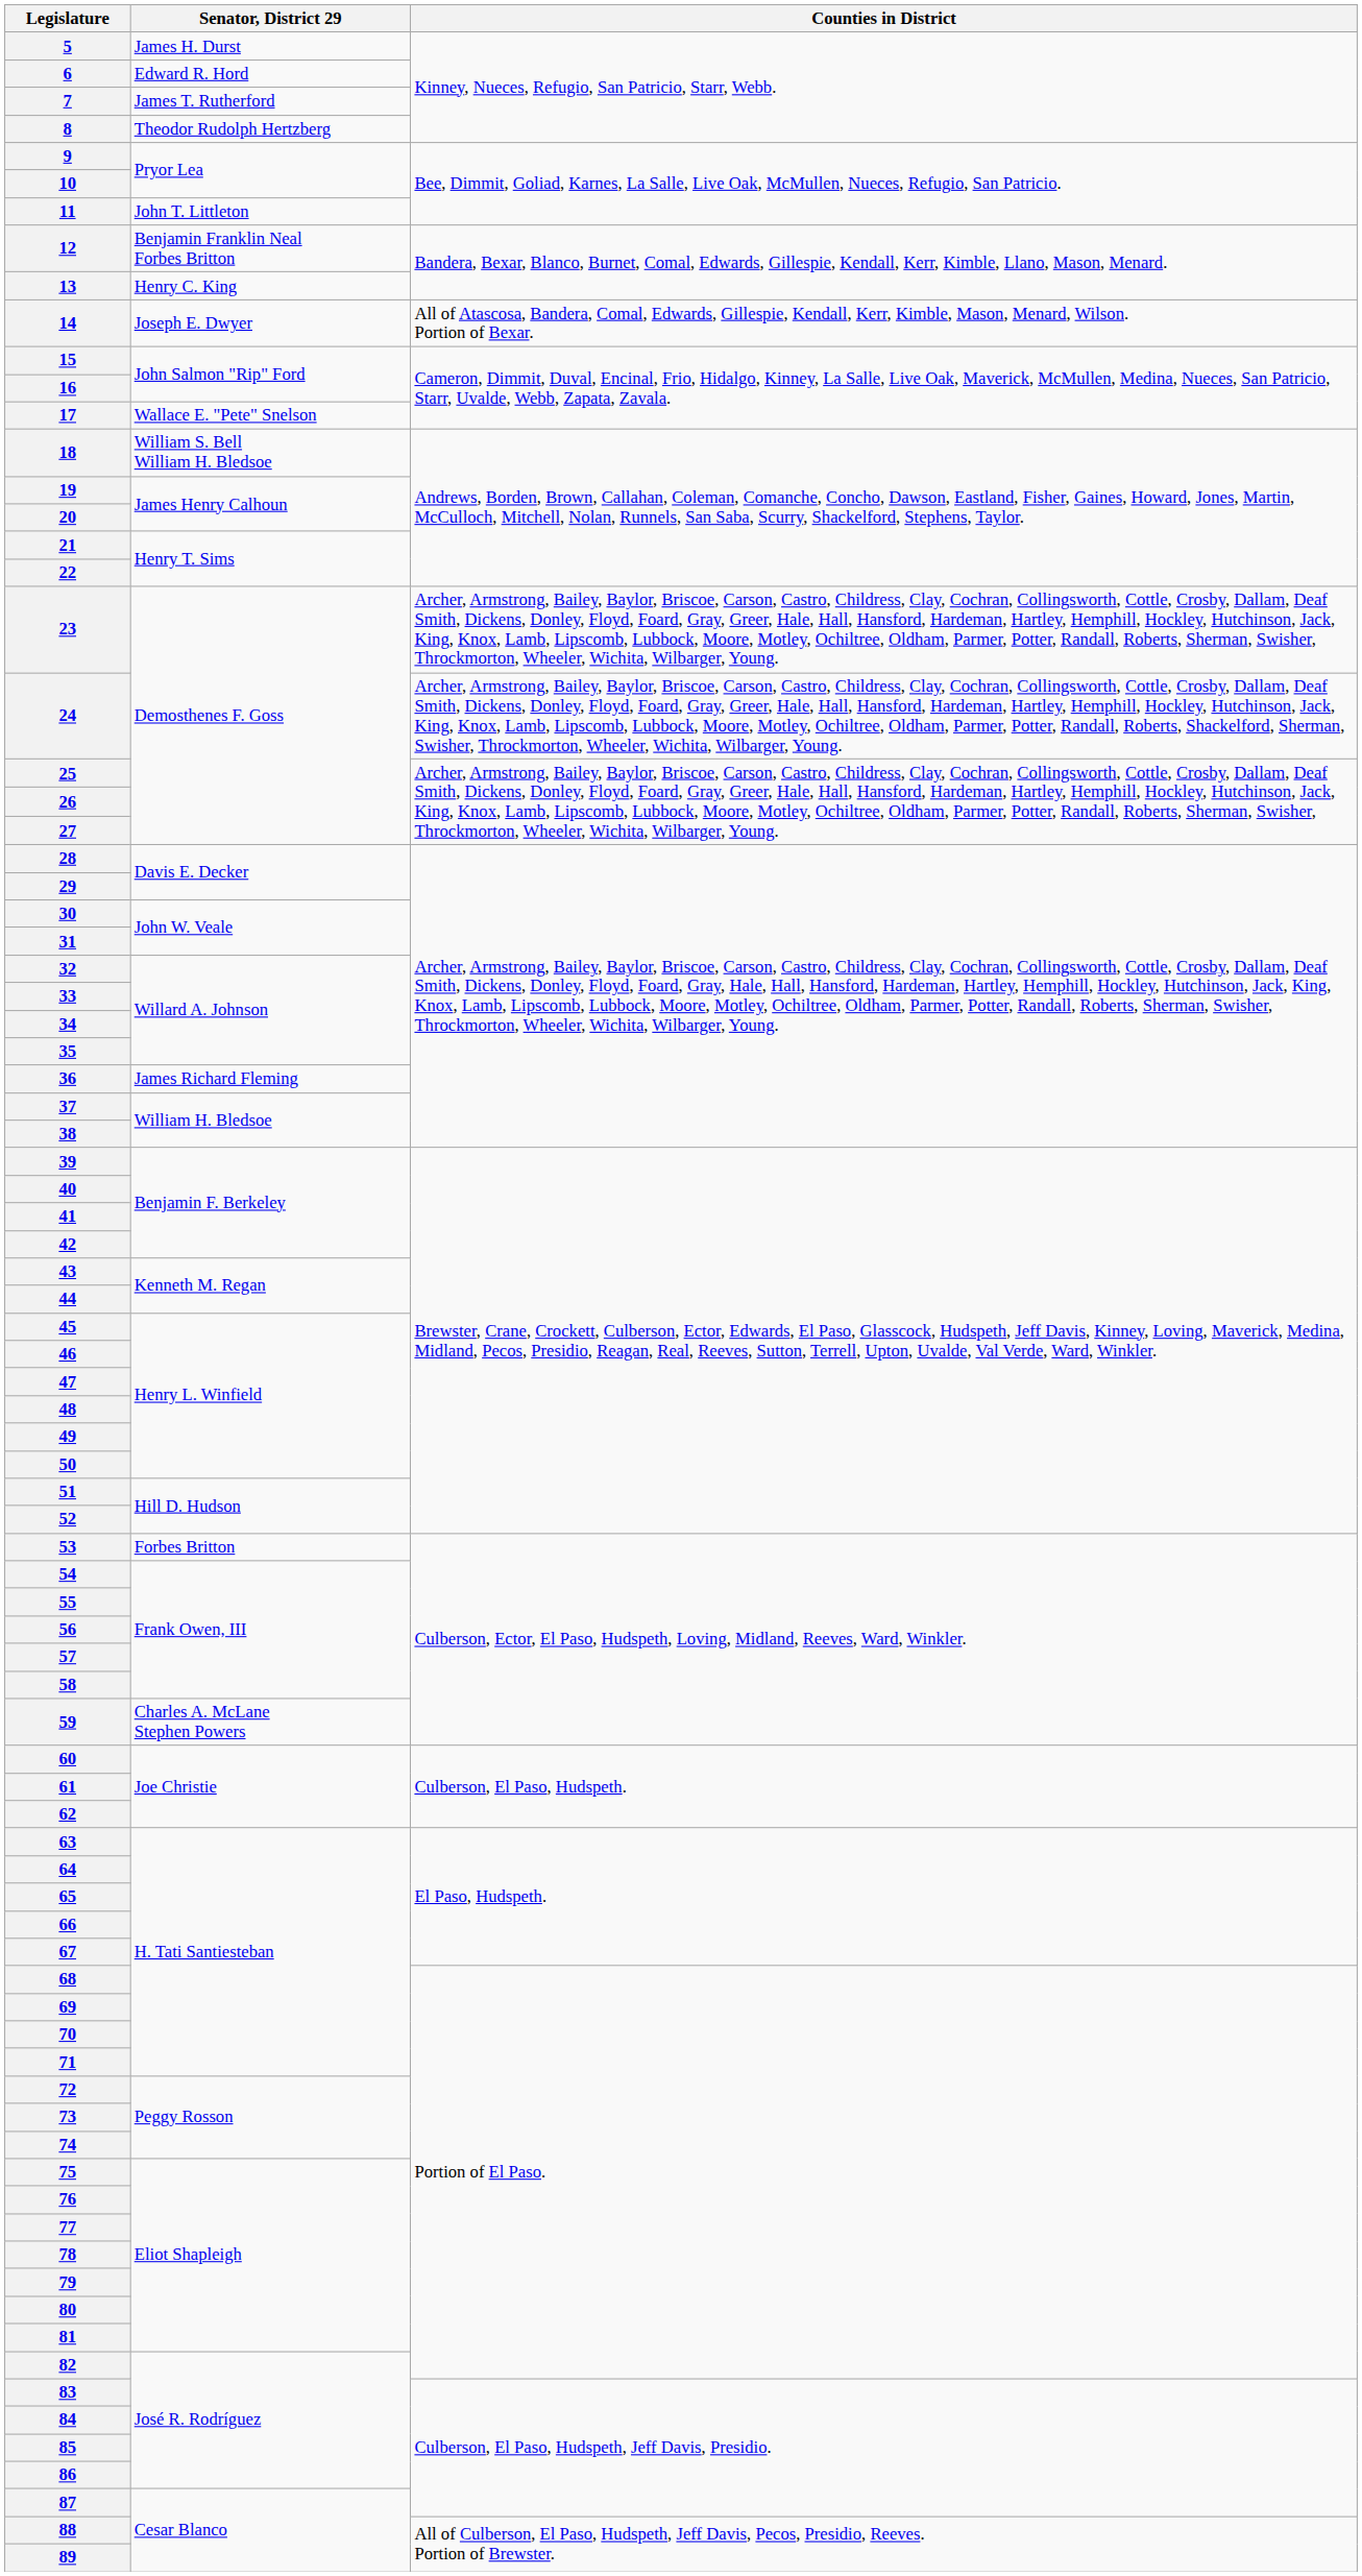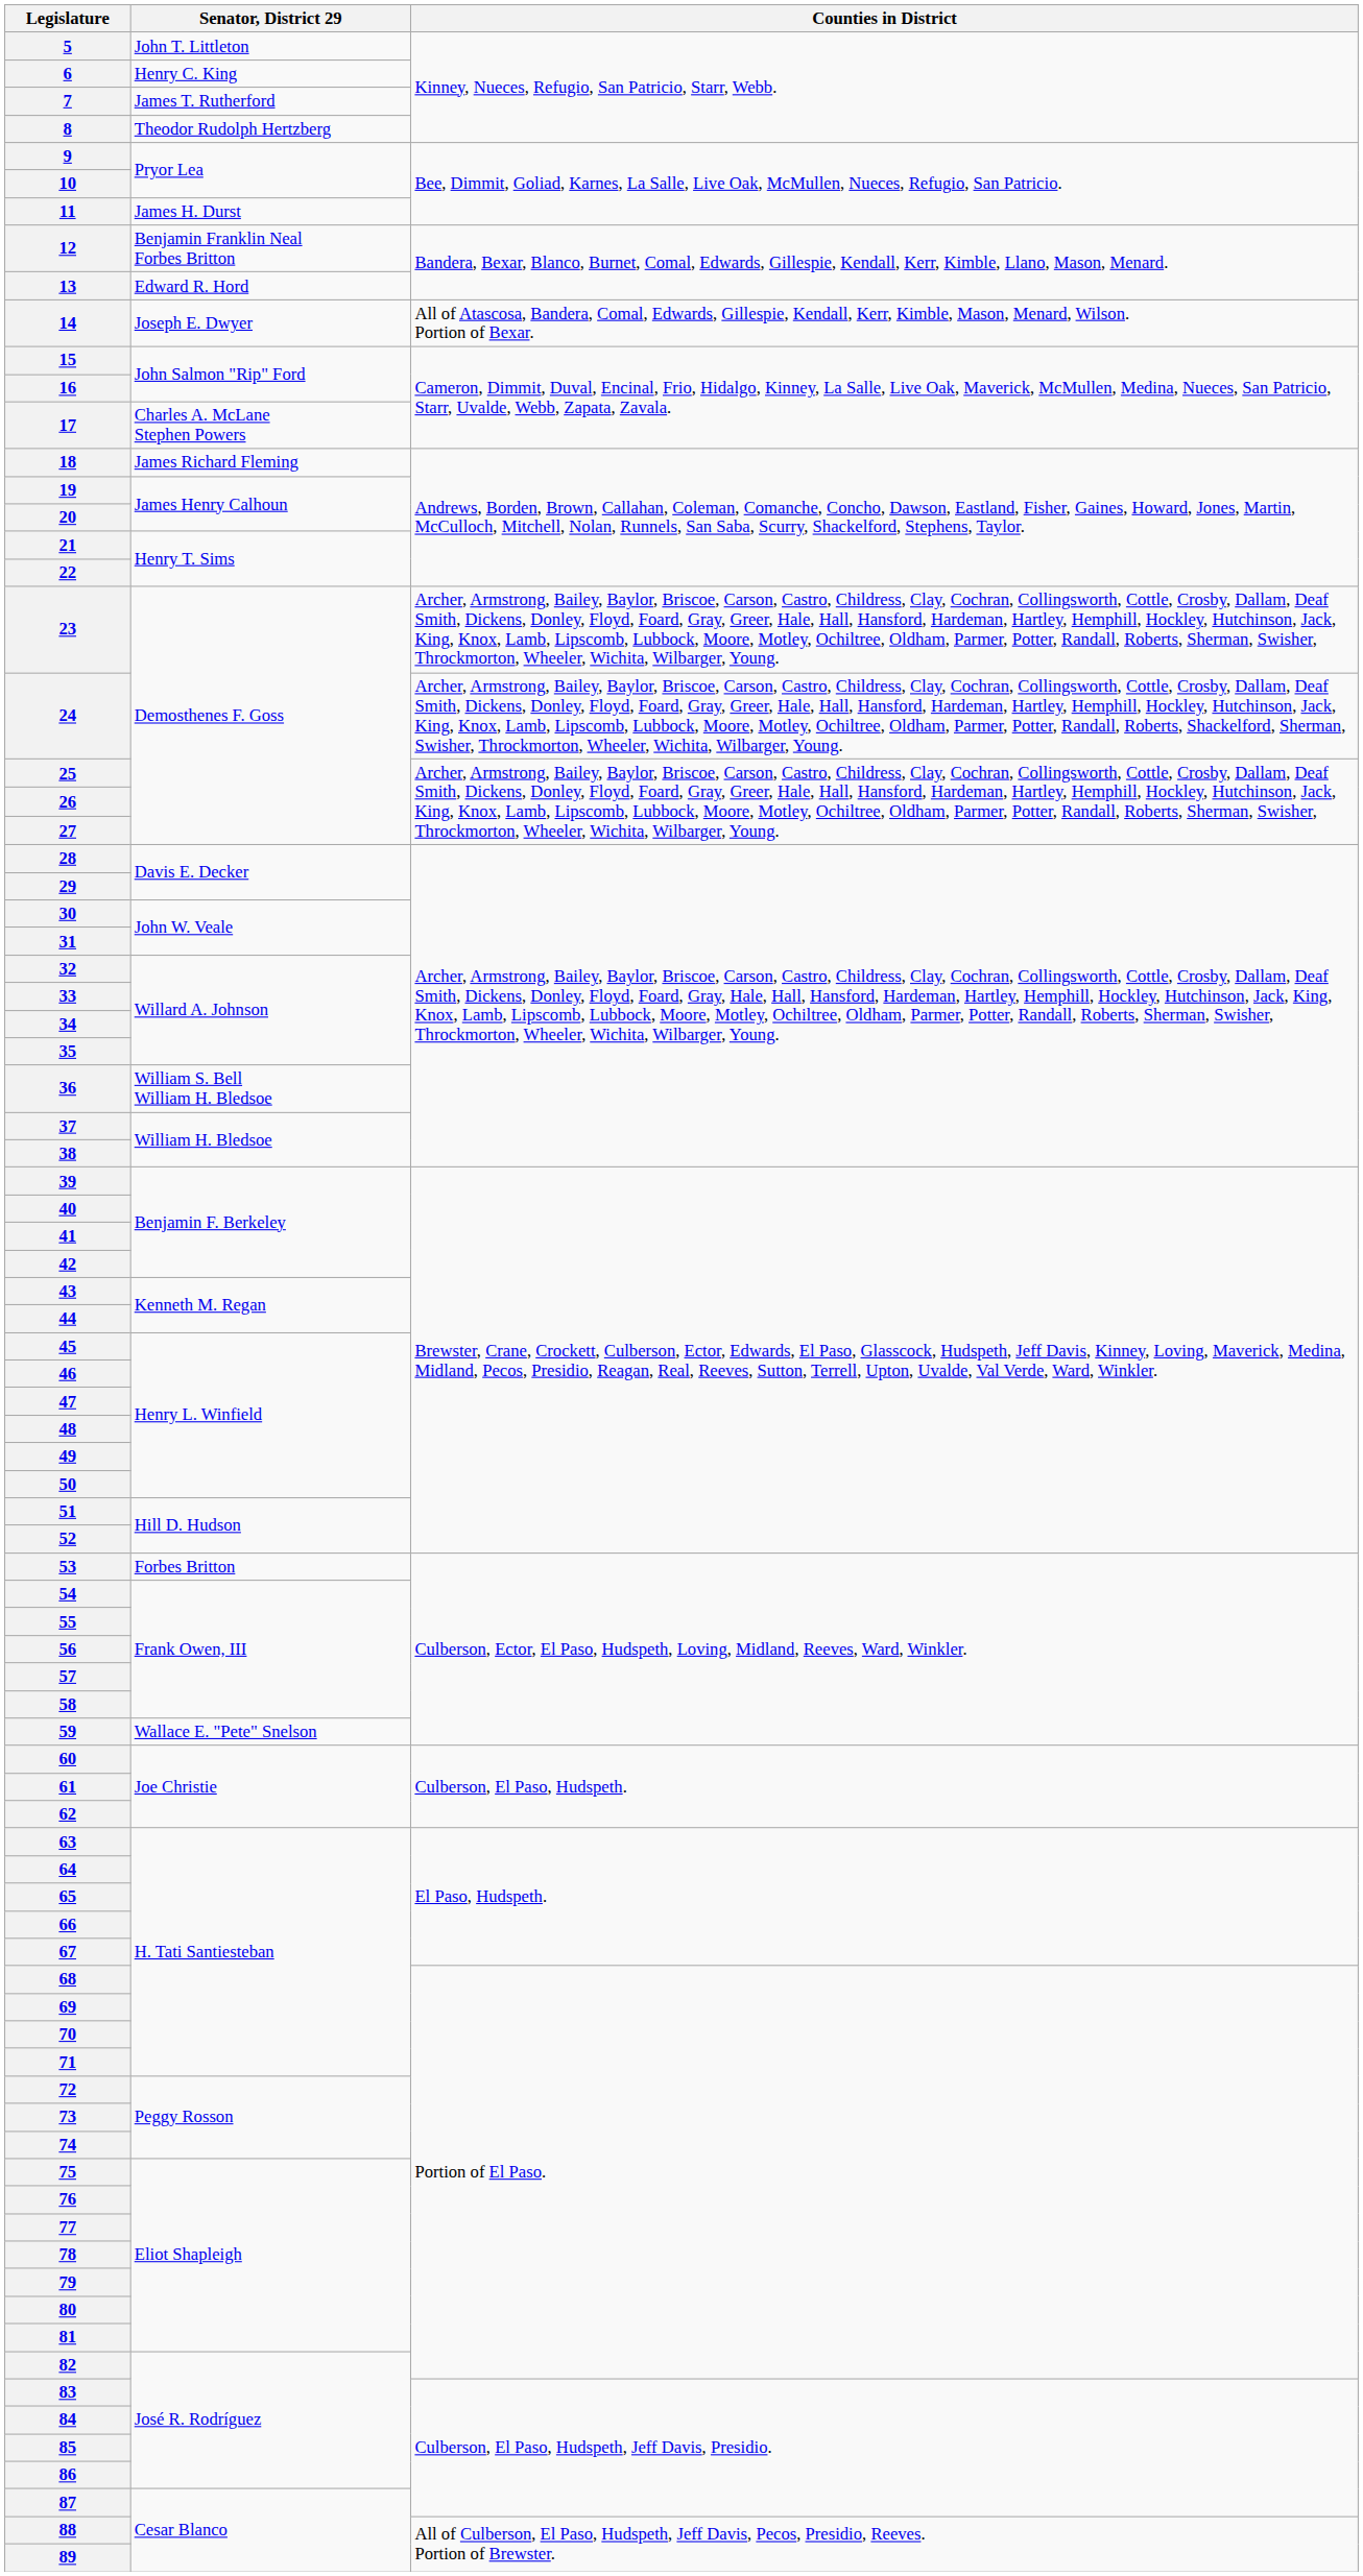5 | Senator, District 29: James H. Durst -> John T. Littleton
6 | Senator, District 29: Edward R. Hord -> Henry C. King
11 | Senator, District 29: John T. Littleton -> James H. Durst
13 | Senator, District 29: Henry C. King -> Edward R. Hord
17 | Senator, District 29: Wallace E. "Pete" Snelson -> Charles A. McLane Stephen Powers
18 | Senator, District 29: William S. Bell William H. Bledsoe -> James Richard Fleming
36 | Senator, District 29: James Richard Fleming -> William S. Bell William H. Bledsoe
59 | Senator, District 29: Charles A. McLane Stephen Powers -> Wallace E. "Pete" Snelson
